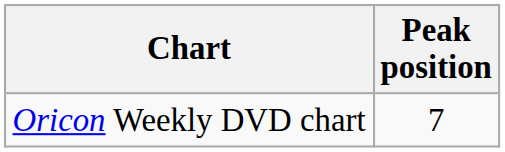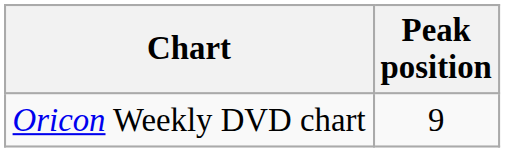Oricon Weekly DVD chart | Peak position: 7 -> 9
